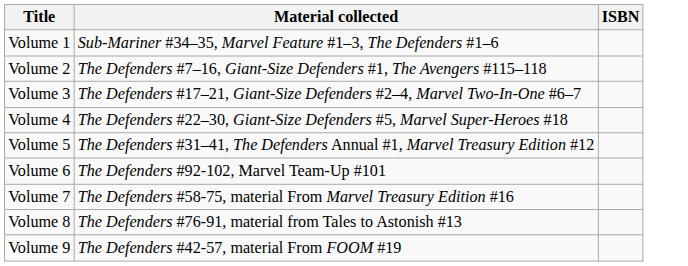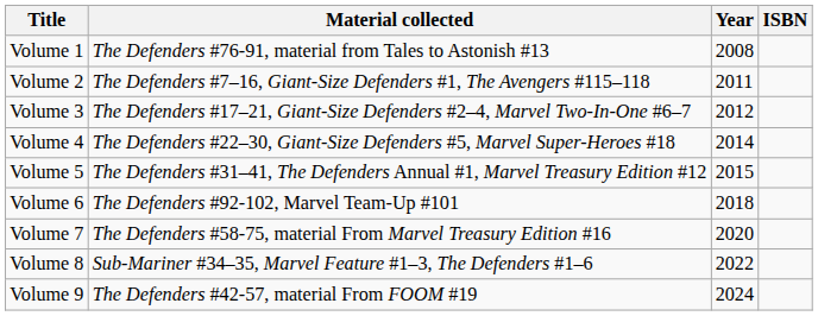+ column: Year | 2008 | 2011 | 2012 | 2014 | 2015 | 2018 | 2020 | 2022 | 2024
Volume 1 | Material collected: Sub-Mariner #34–35, Marvel Feature #1–3, The Defenders #1–6 -> The Defenders #76-91, material from Tales to Astonish #13
Volume 8 | Material collected: The Defenders #76-91, material from Tales to Astonish #13 -> Sub-Mariner #34–35, Marvel Feature #1–3, The Defenders #1–6
